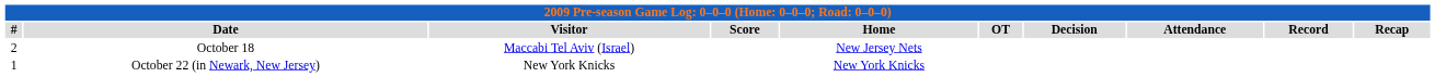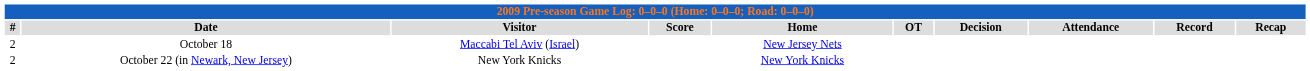October 22 (in Newark, New Jersey) | #: 1 -> 2
